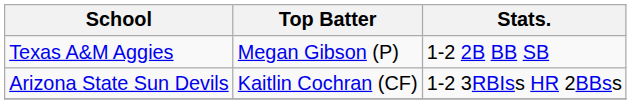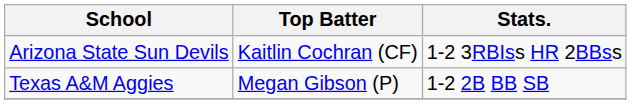rows swapped: Arizona State Sun Devils <-> Texas A&M Aggies
